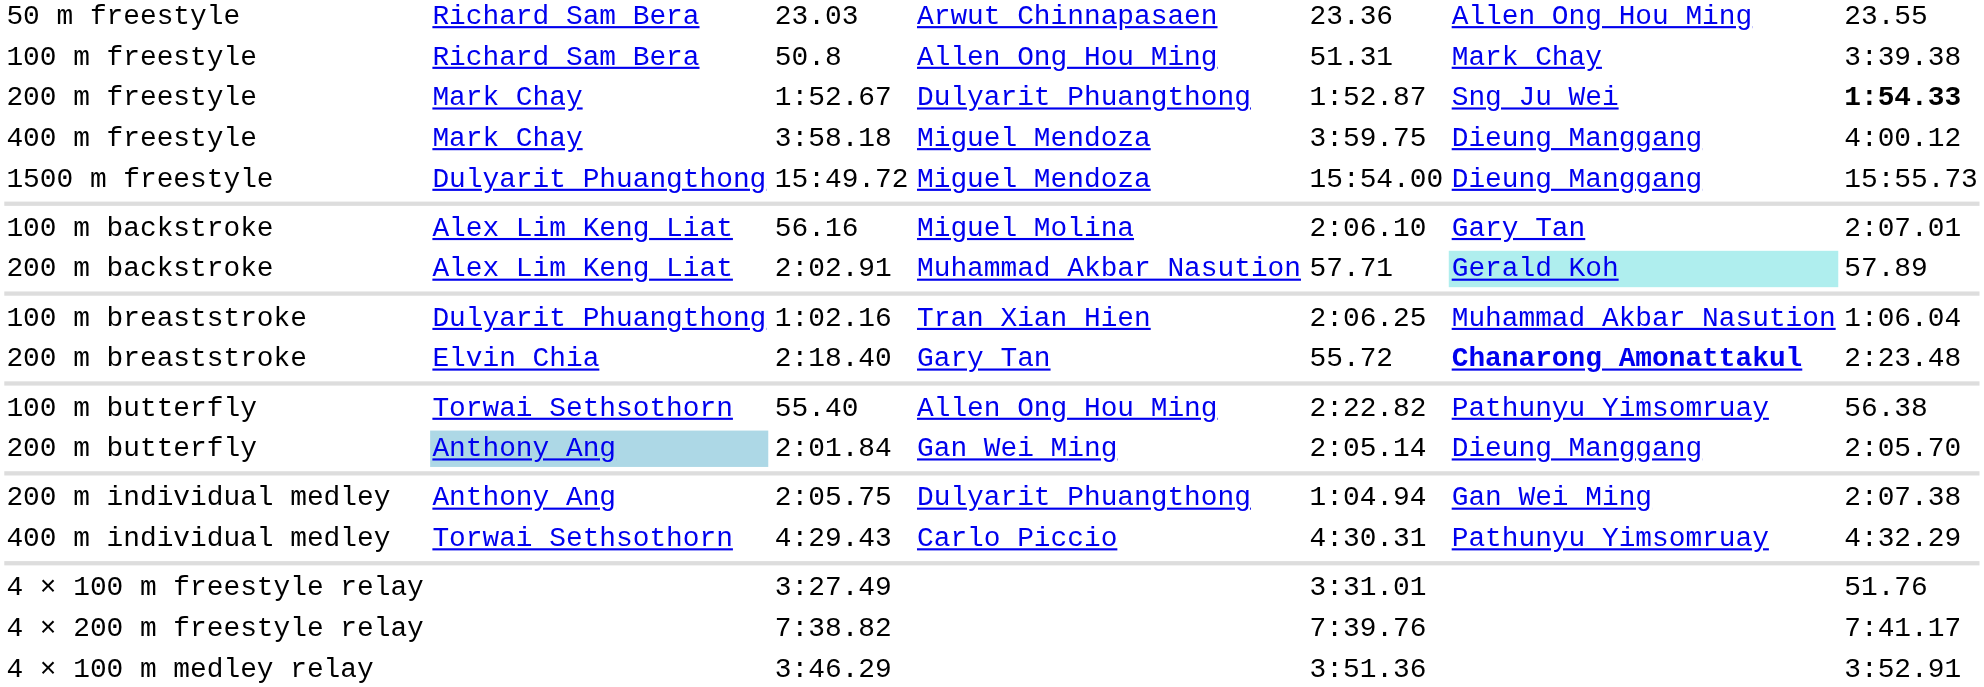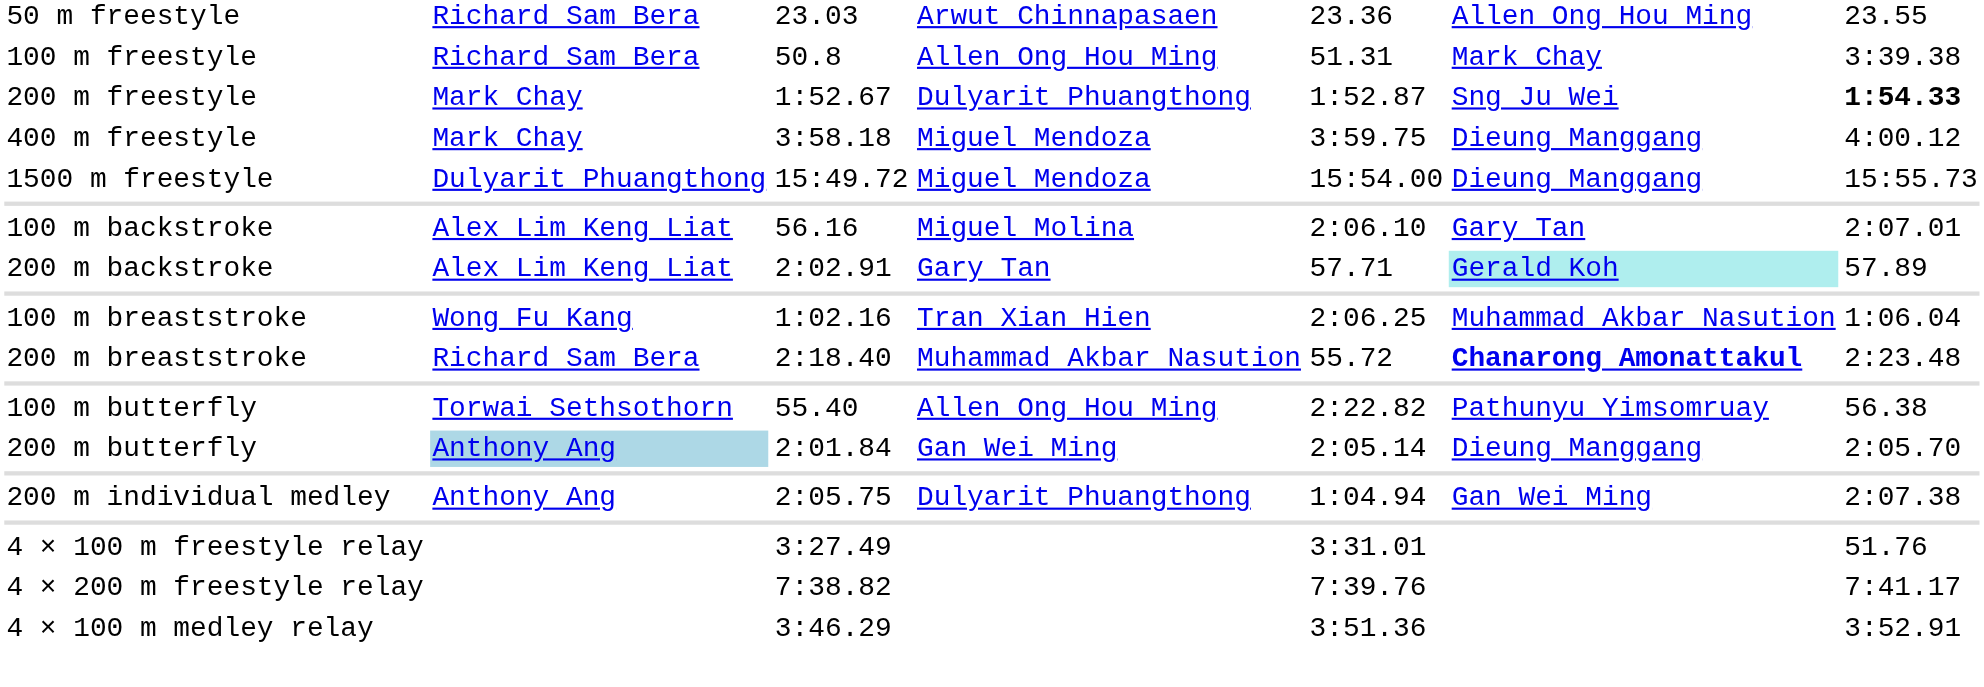200 m backstroke | column 4: Muhammad Akbar Nasution -> Gary Tan
100 m breaststroke | column 2: Dulyarit Phuangthong -> Wong Fu Kang
200 m breaststroke | column 2: Elvin Chia -> Richard Sam Bera
200 m breaststroke | column 4: Gary Tan -> Muhammad Akbar Nasution
- row: 400 m individual medley | Torwai Sethsothorn | 4:29.43 | Carlo Piccio | 4:30.31 | Pathunyu Yimsomruay | 4:32.29
